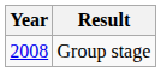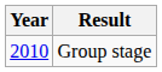Group stage | Year: 2008 -> 2010
